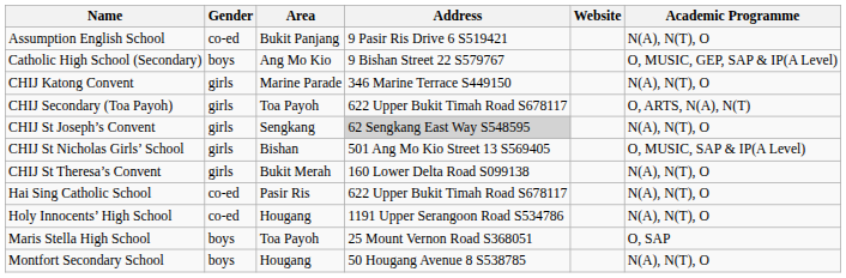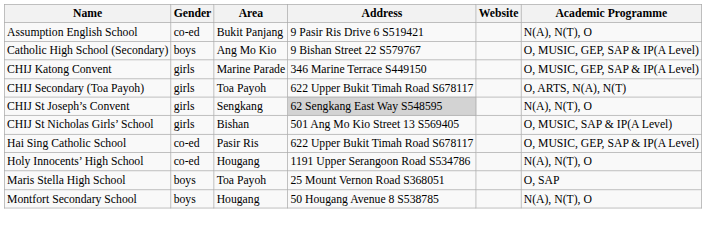CHIJ Katong Convent | Academic Programme: N(A), N(T), O -> O, MUSIC, GEP, SAP & IP(A Level)
- row: CHIJ St Theresa’s Convent | girls | Bukit Merah | 160 Lower Delta Road S099138 | N(A), N(T), O
Hai Sing Catholic School | Academic Programme: N(A), N(T), O -> O, MUSIC, GEP, SAP & IP(A Level)
